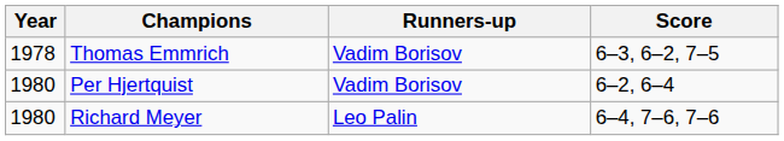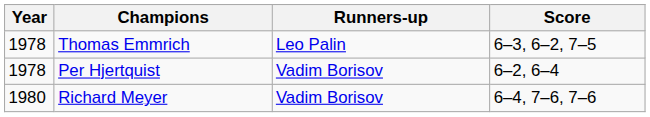Thomas Emmrich | Runners-up: Vadim Borisov -> Leo Palin
Per Hjertquist | Year: 1980 -> 1978
Richard Meyer | Runners-up: Leo Palin -> Vadim Borisov
